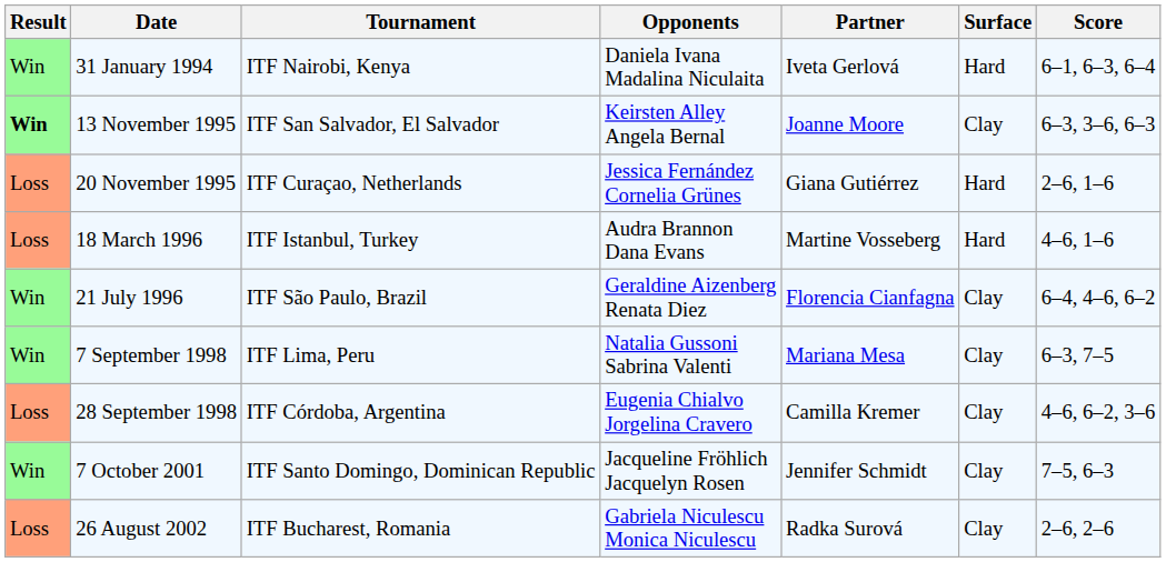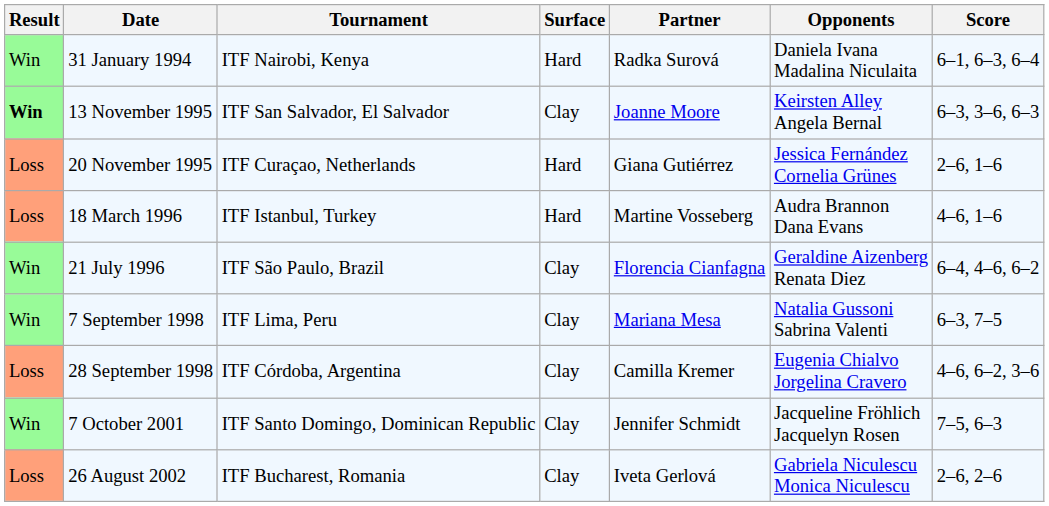columns swapped: Surface <-> Opponents
31 January 1994 | Partner: Iveta Gerlová -> Radka Surová
26 August 2002 | Partner: Radka Surová -> Iveta Gerlová
